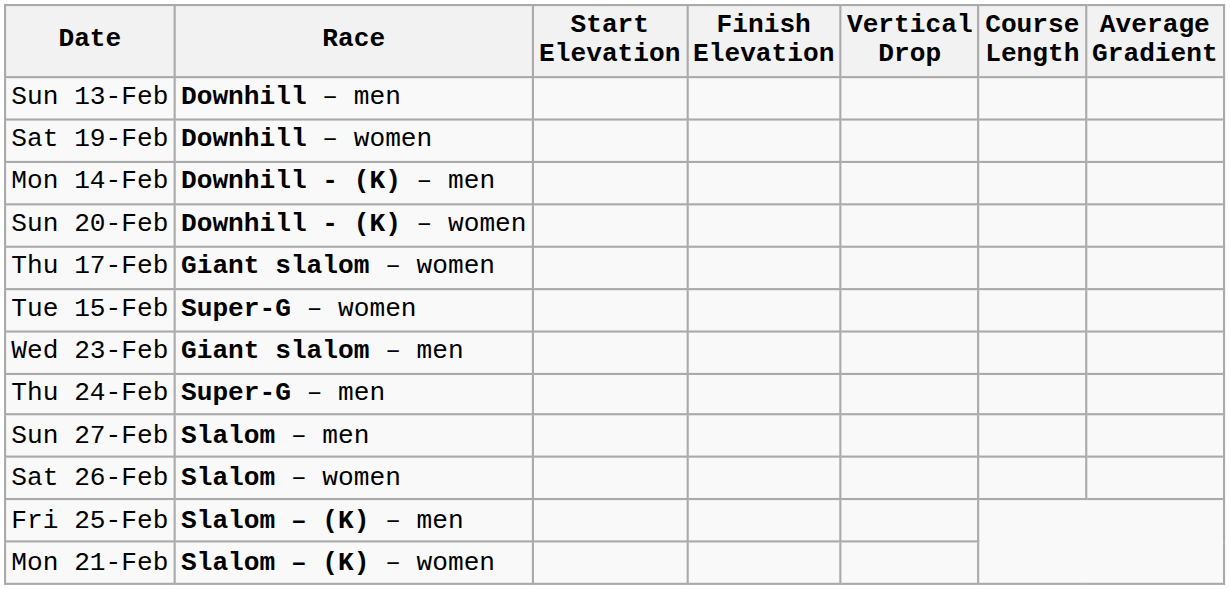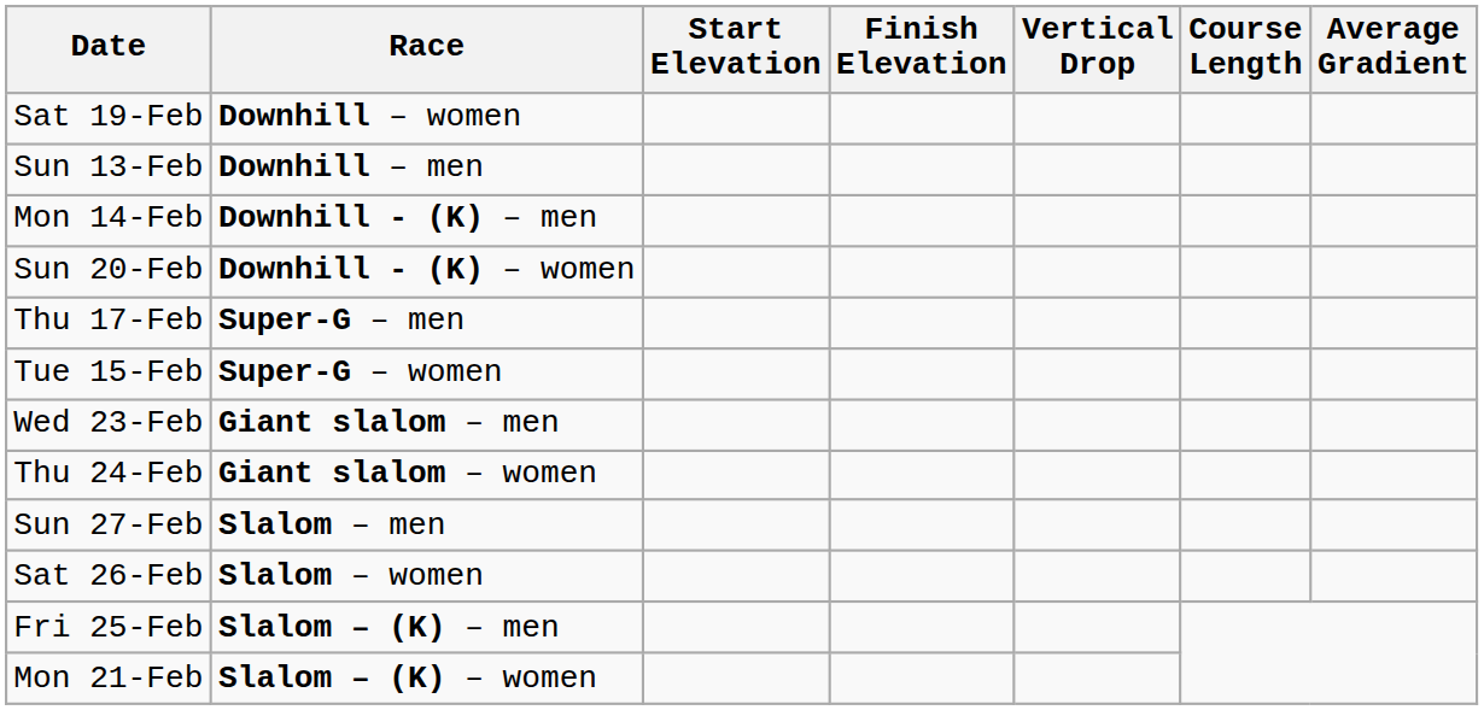rows swapped: Sun 13-Feb <-> Sat 19-Feb
Thu 17-Feb | Race: Giant slalom – women -> Super-G – men
Thu 24-Feb | Race: Super-G – men -> Giant slalom – women
